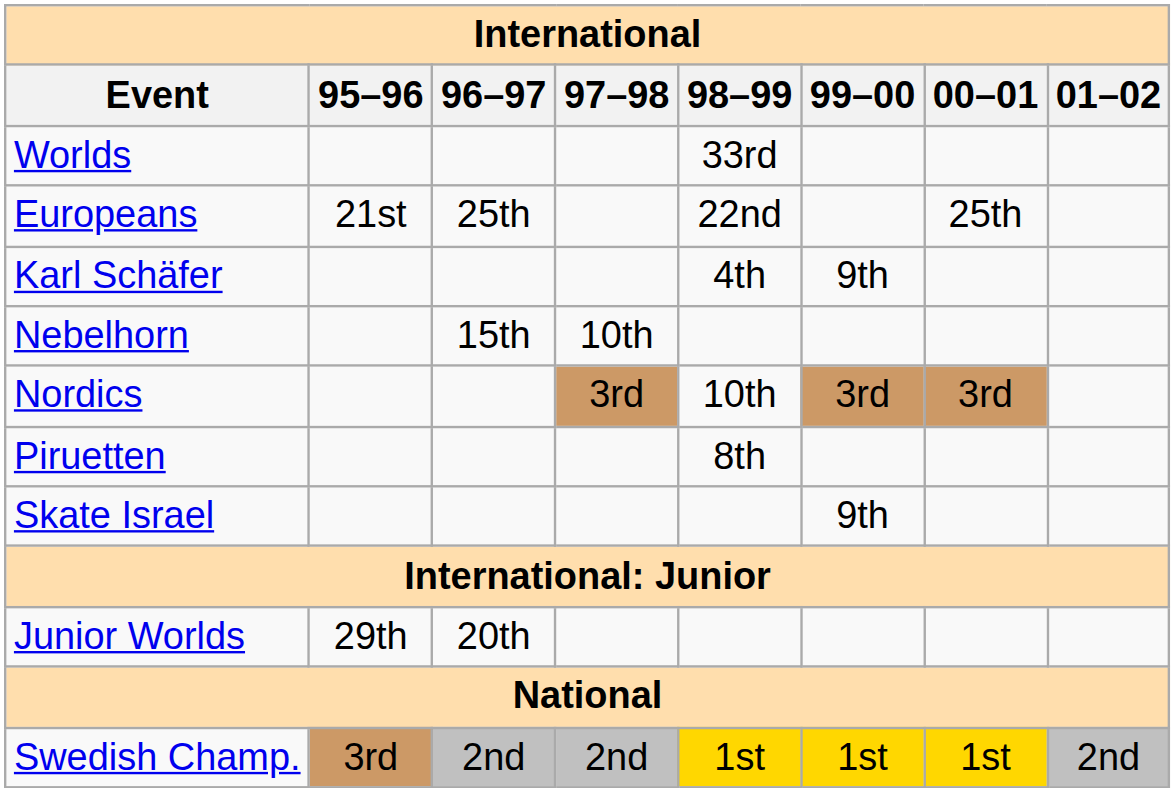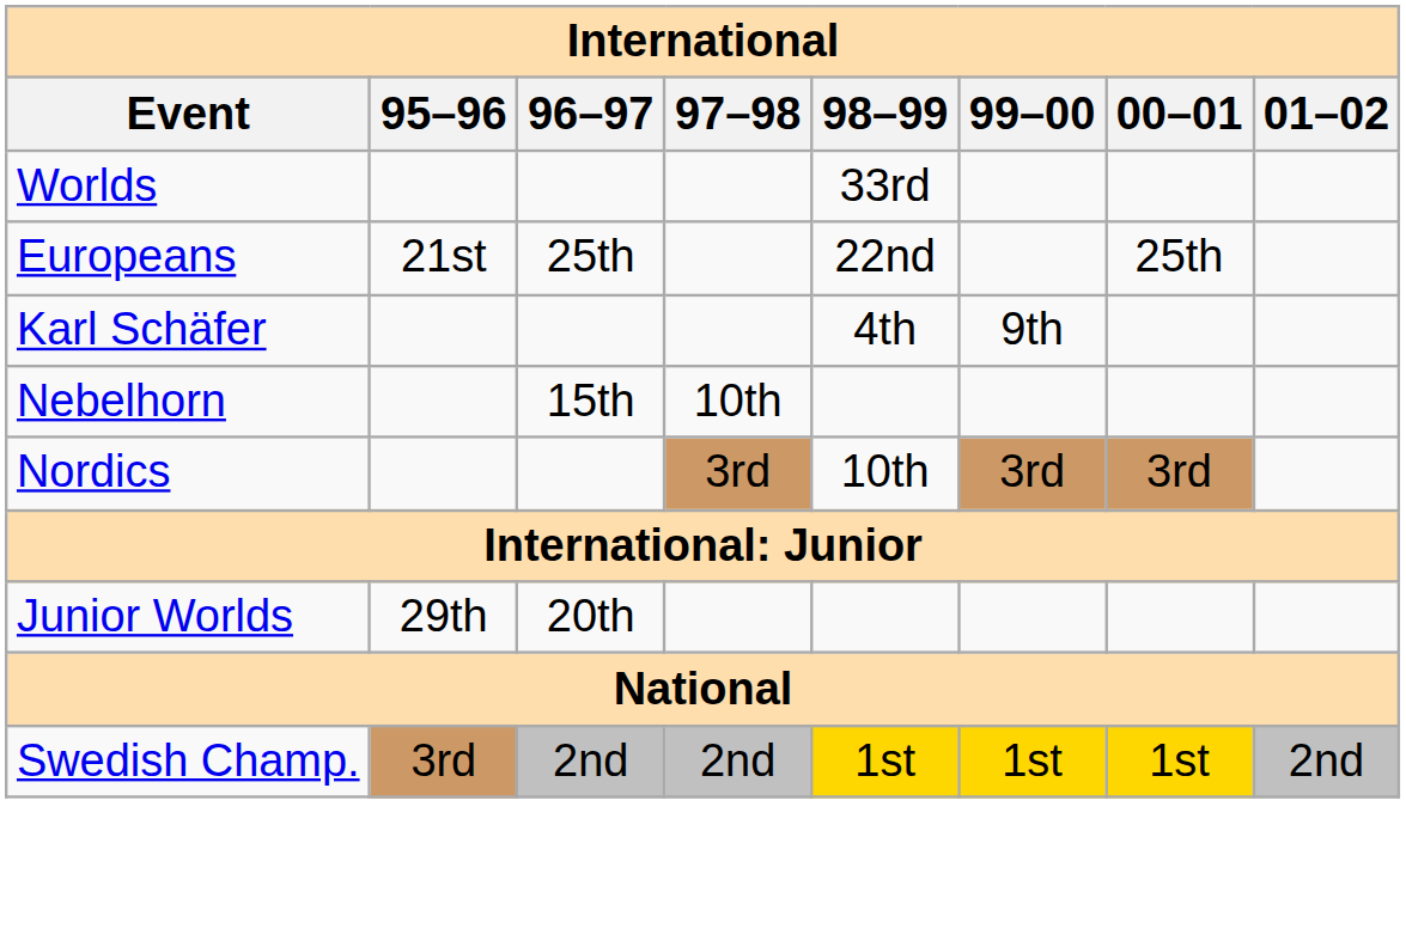- row: Piruetten | 8th
- row: Skate Israel | 9th
